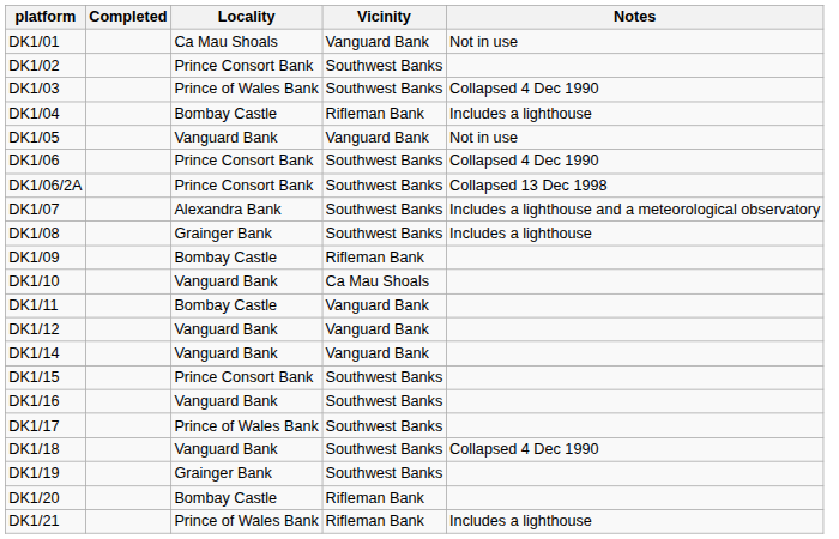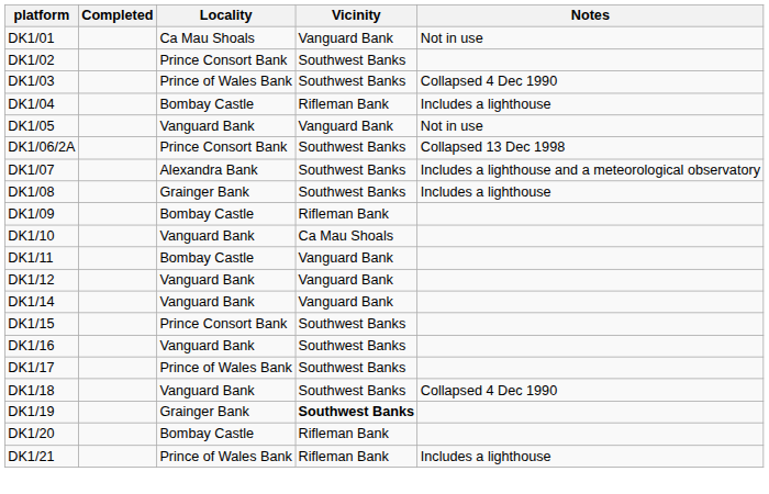- row: DK1/06 | Prince Consort Bank | Southwest Banks | Collapsed 4 Dec 1990
DK1/19 | Vicinity: normal -> bold
